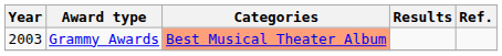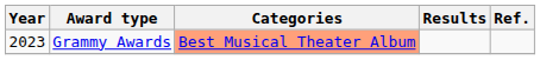Grammy Awards | Year: 2003 -> 2023
